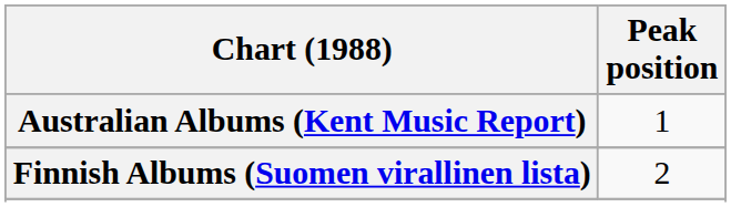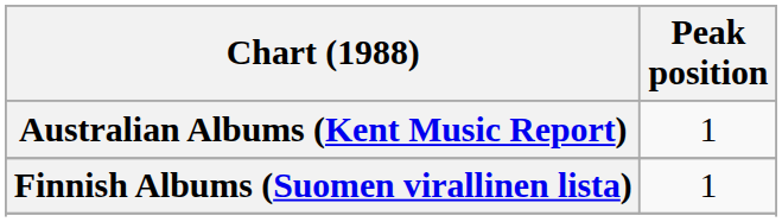Finnish Albums (Suomen virallinen lista) | Peak position: 2 -> 1
